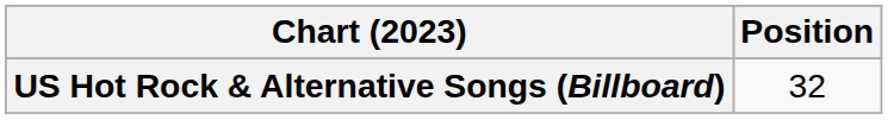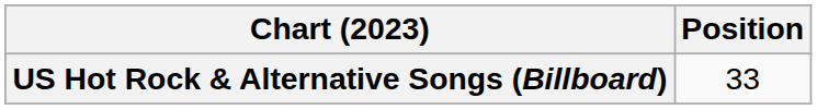US Hot Rock & Alternative Songs (Billboard) | Position: 32 -> 33
